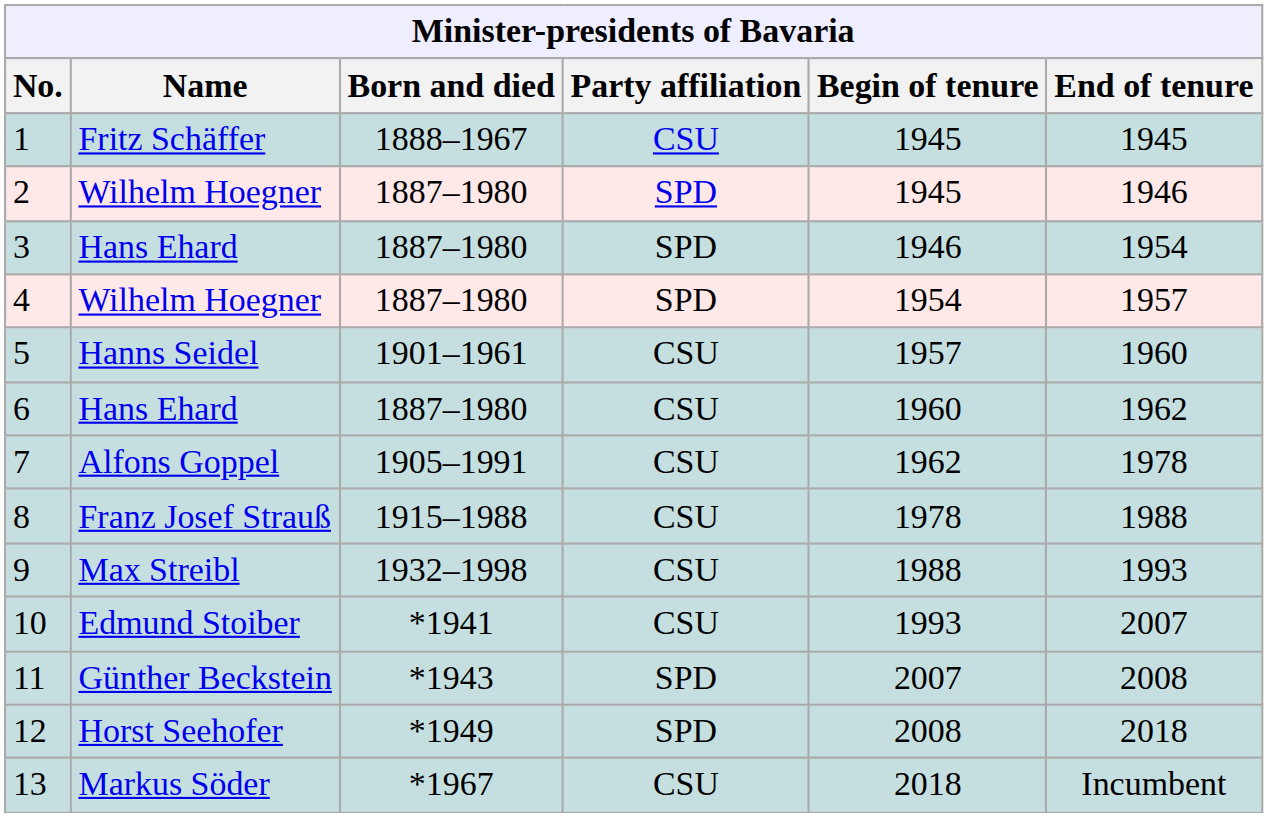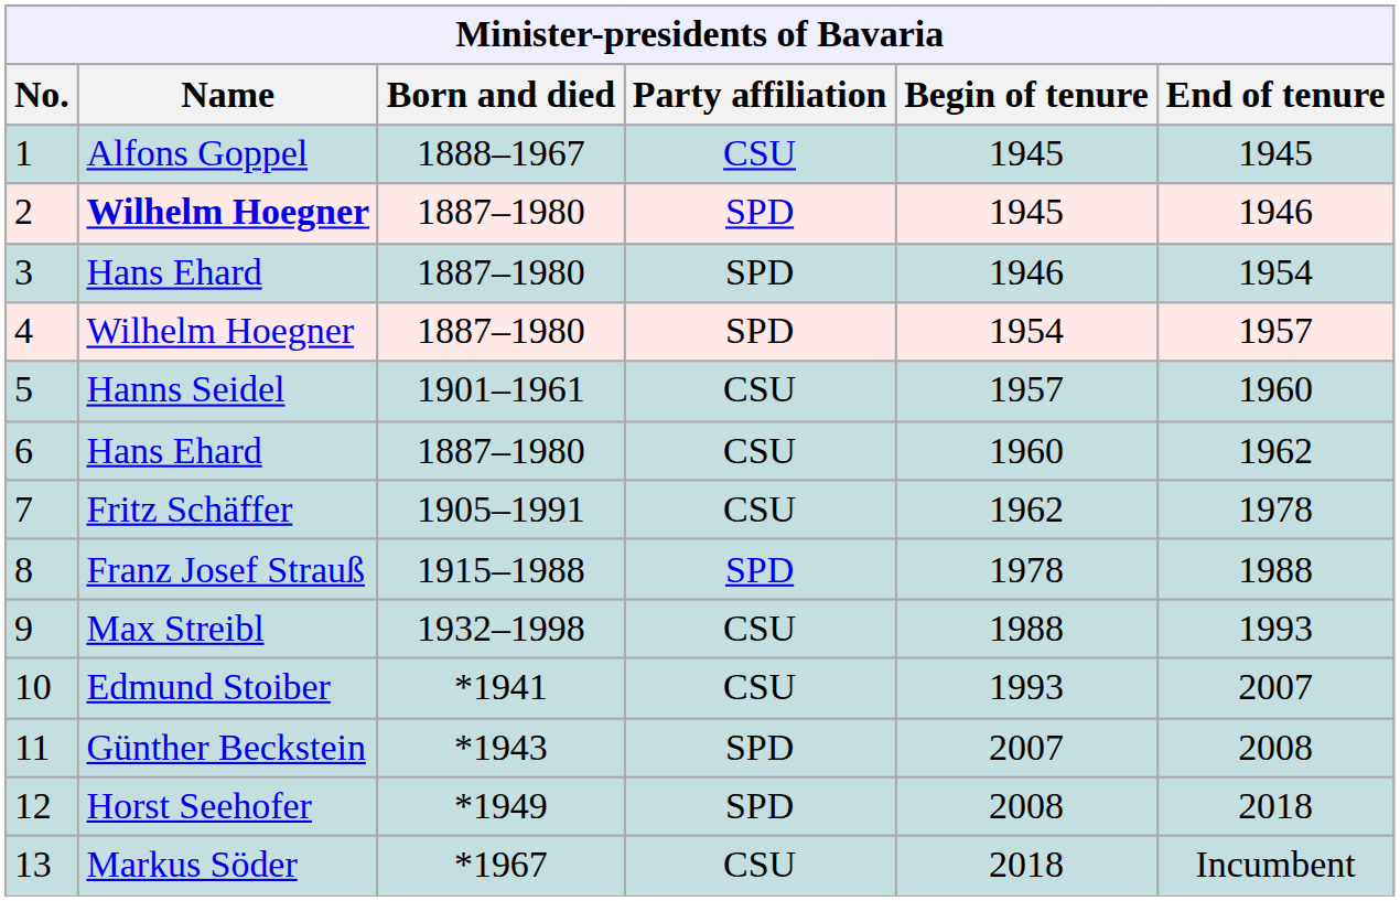1 | Name: Fritz Schäffer -> Alfons Goppel
2 | Name: normal -> bold
7 | Name: Alfons Goppel -> Fritz Schäffer
8 | Party affiliation: CSU -> SPD
